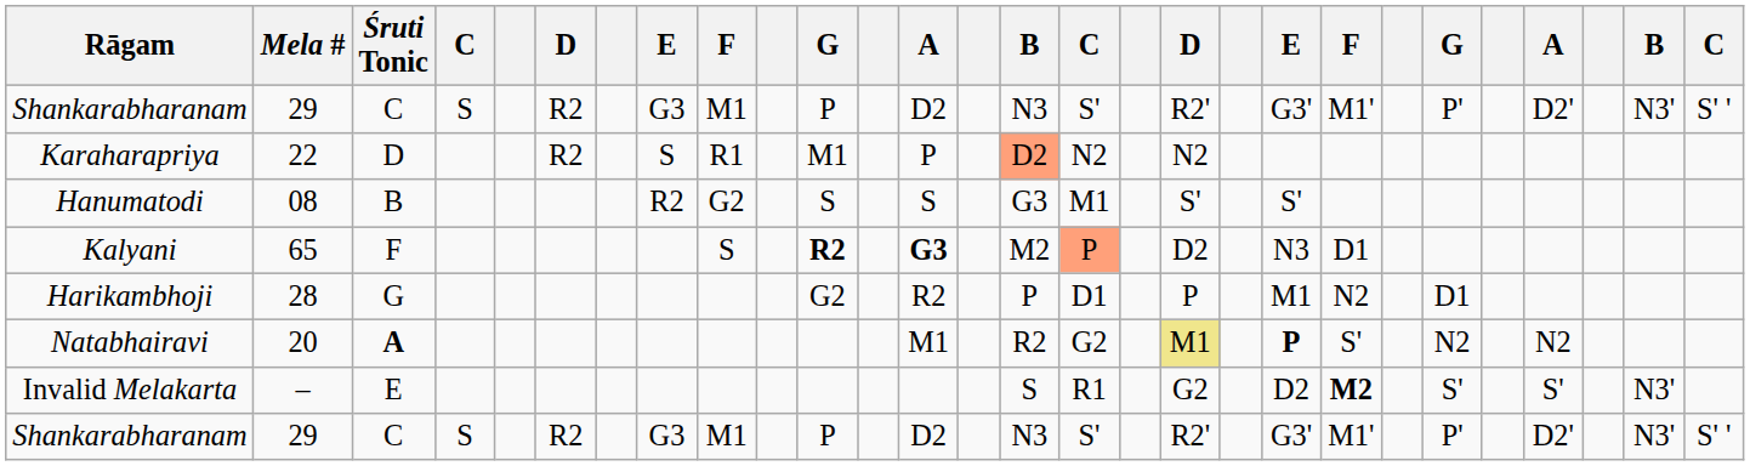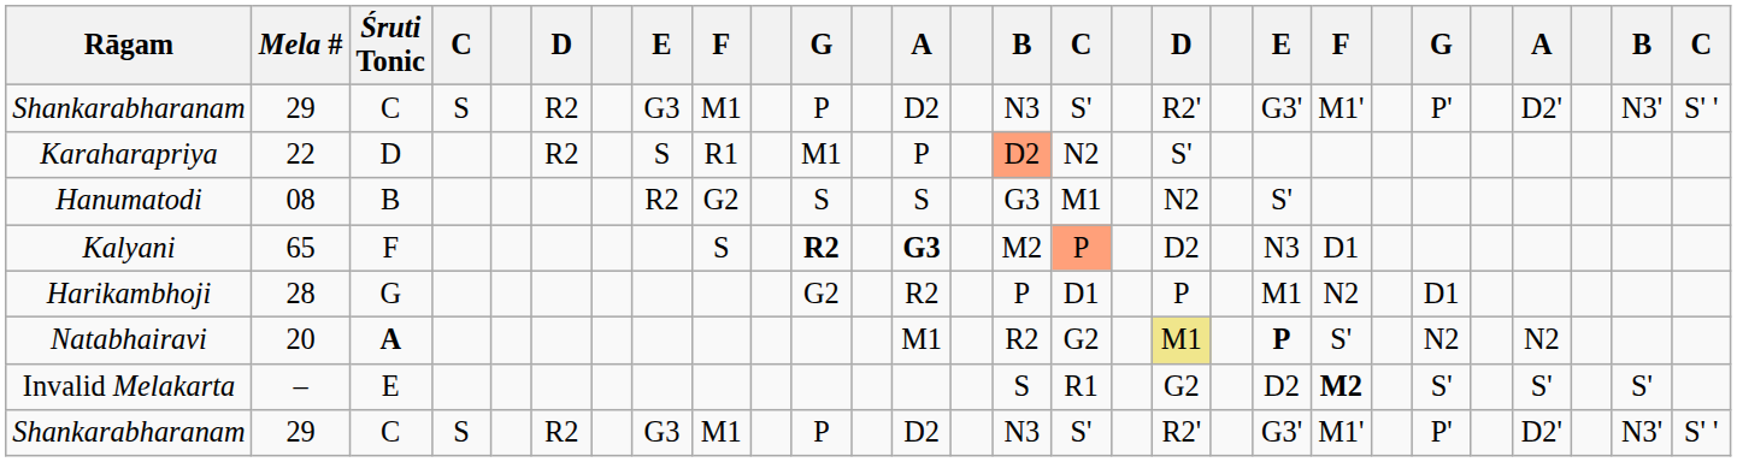Karaharapriya | column 18: N2 -> S'
Hanumatodi | column 18: S' -> N2
Invalid Melakarta | column 27: N3' -> S'
